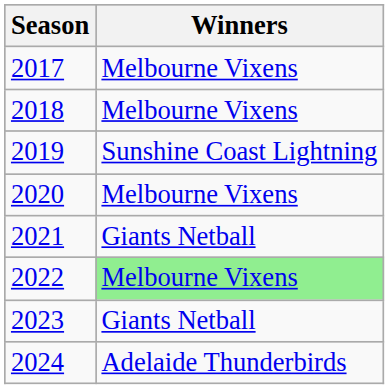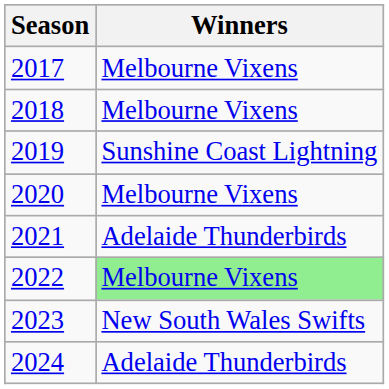2021 | Winners: Giants Netball -> Adelaide Thunderbirds
2023 | Winners: Giants Netball -> New South Wales Swifts
